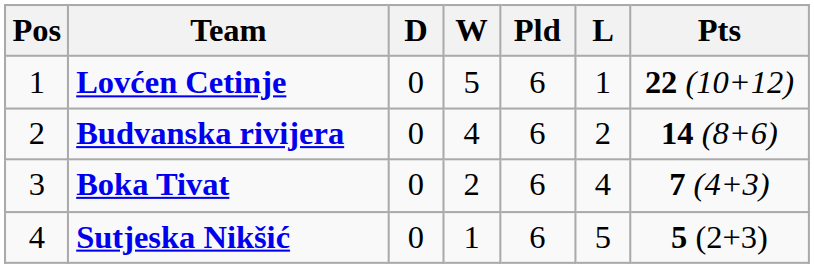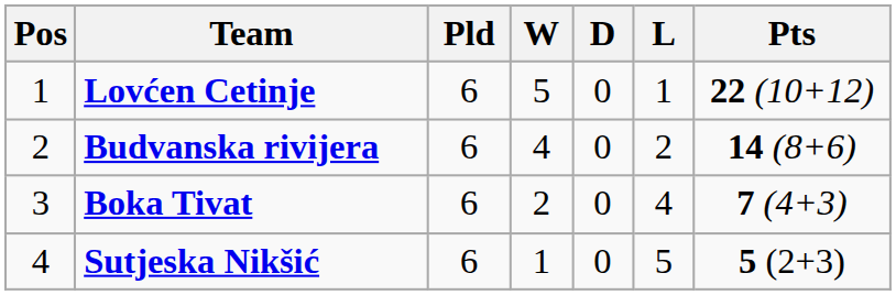columns swapped: Pld <-> D
